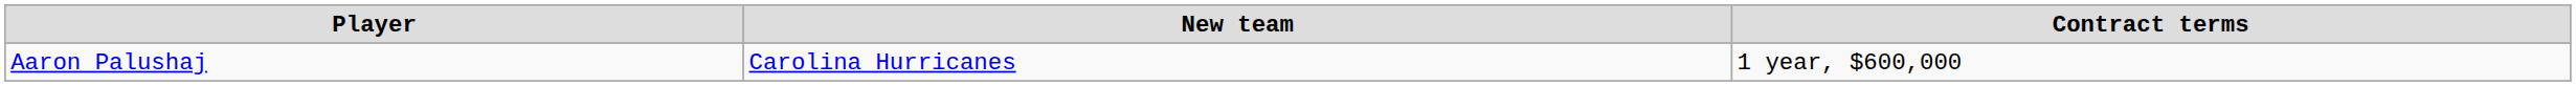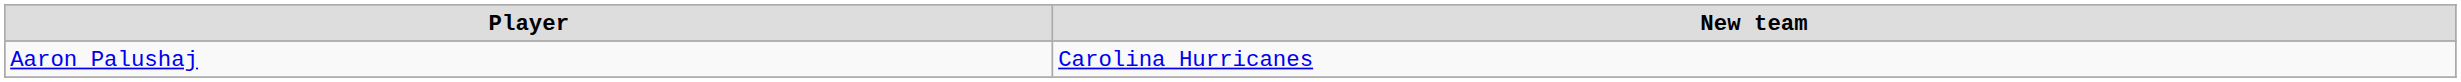- column: Contract terms | 1 year, $600,000
